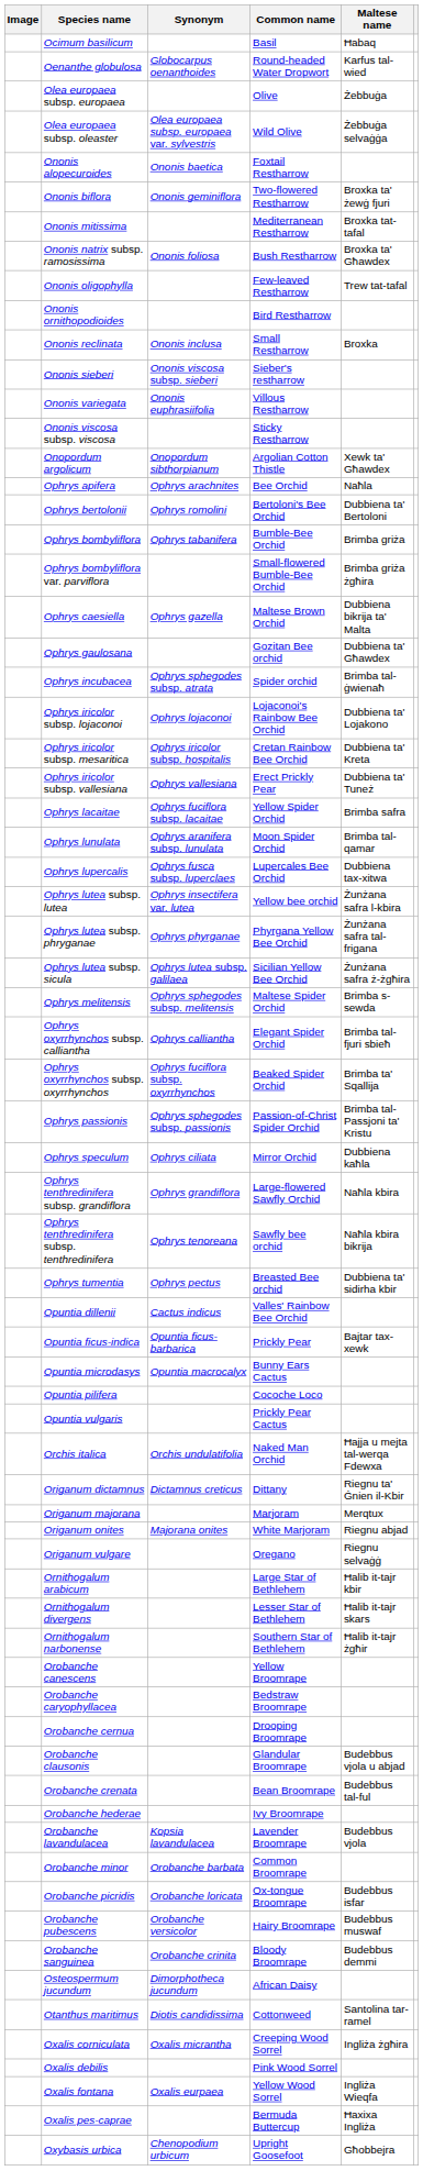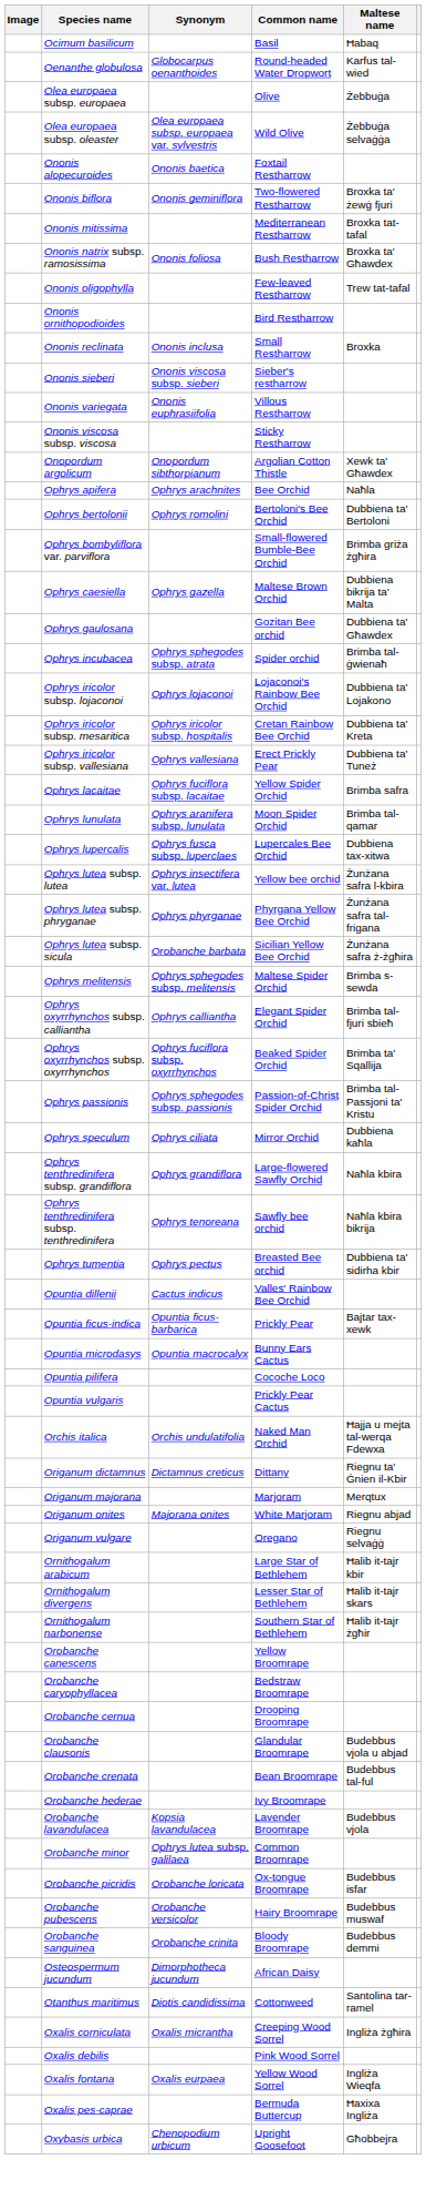- row: Ophrys bombyliflora | Ophrys tabanifera | Bumble-Bee Orchid | Brimba griża
Ophrys lutea subsp. sicula | Synonym: Ophrys lutea subsp. galilaea -> Orobanche barbata
Orobanche minor | Synonym: Orobanche barbata -> Ophrys lutea subsp. galilaea
